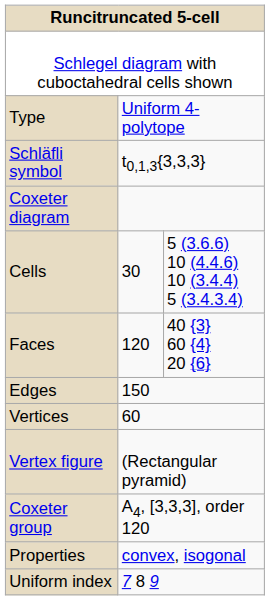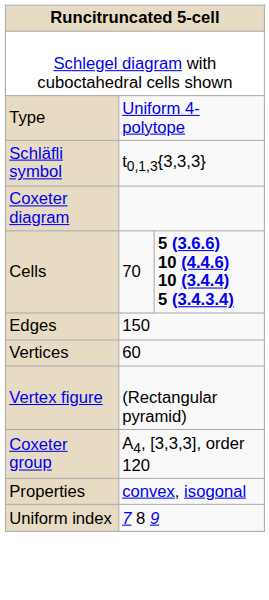Cells | column 2: 30 -> 70
Cells | column 3: normal -> bold
- row: Faces | 120 | 40 {3} 60 {4} 20 {6}
